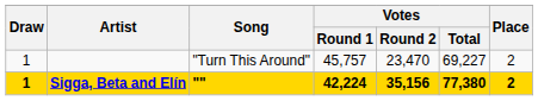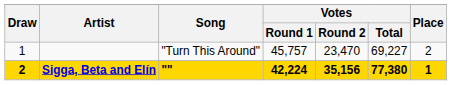Sigga, Beta and Elín | Draw: 1 -> 2
Sigga, Beta and Elín | Place: 2 -> 1
